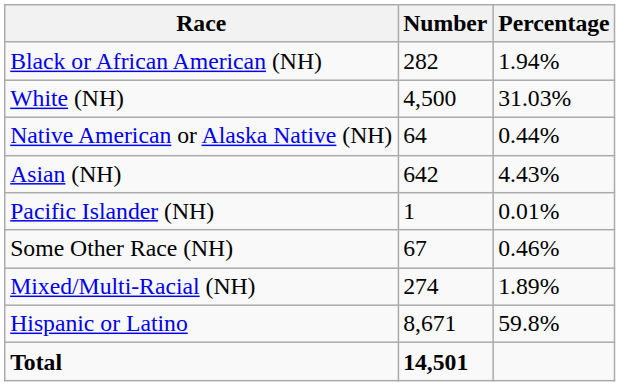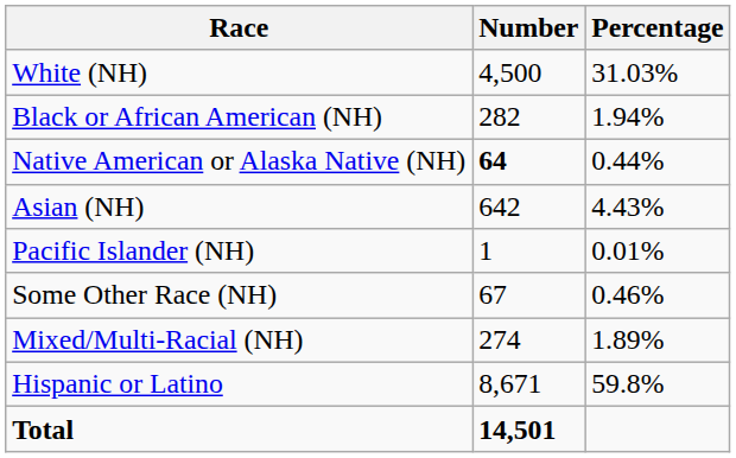rows swapped: White (NH) <-> Black or African American (NH)
Native American or Alaska Native (NH) | Number: normal -> bold
